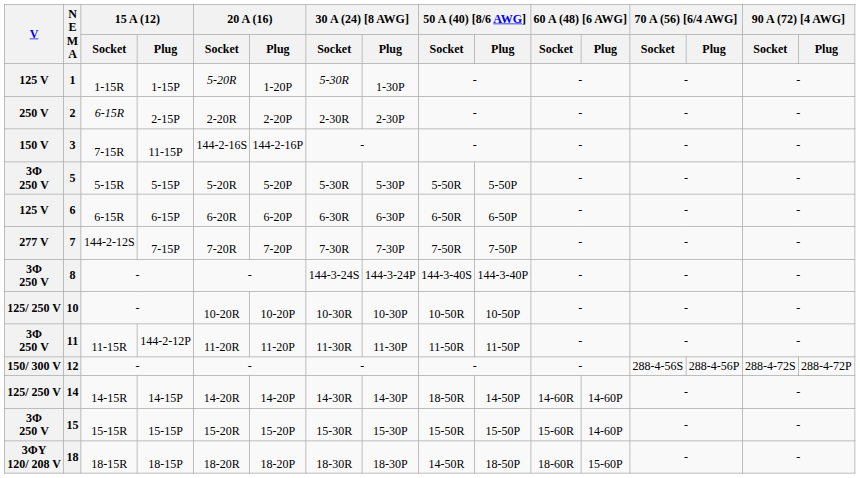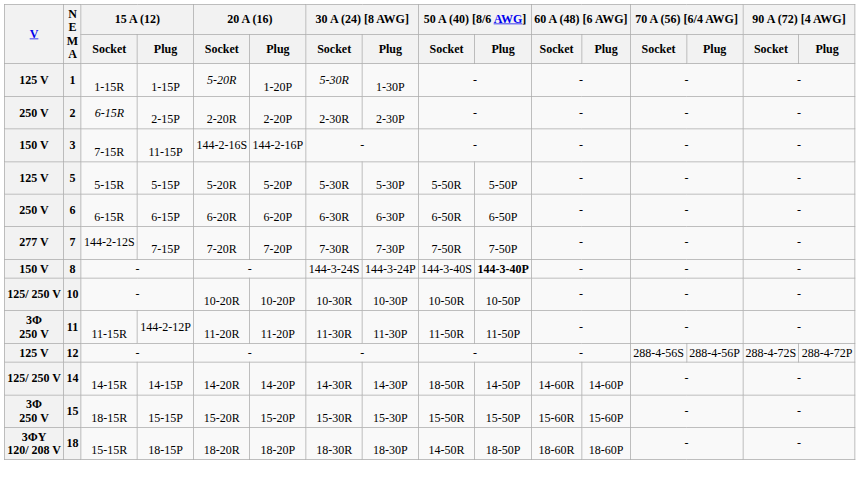5 | V: 3Φ 250 V -> 125 V
6 | V: 125 V -> 250 V
8 | V: 3Φ 250 V -> 150 V
8 | 50 A (40) [8/6 AWG] / Plug: normal -> bold
12 | V: 150/ 300 V -> 125 V
15 | 15 A (12) / Socket: 15-15R -> 18-15R
15 | 60 A (48) [6 AWG] / Plug: 14-60P -> 15-60P
18 | 15 A (12) / Socket: 18-15R -> 15-15R
18 | 60 A (48) [6 AWG] / Plug: 15-60P -> 18-60P
